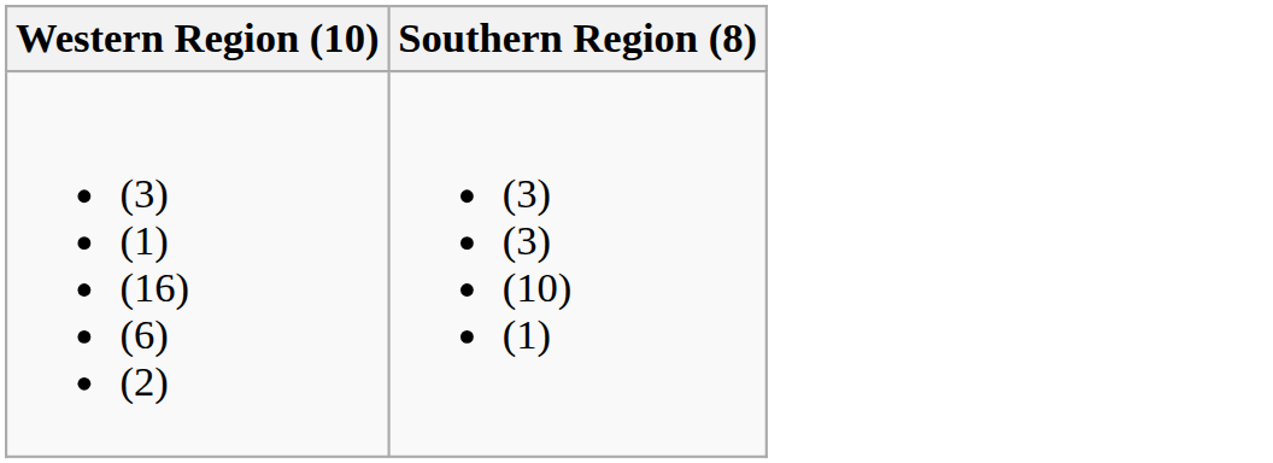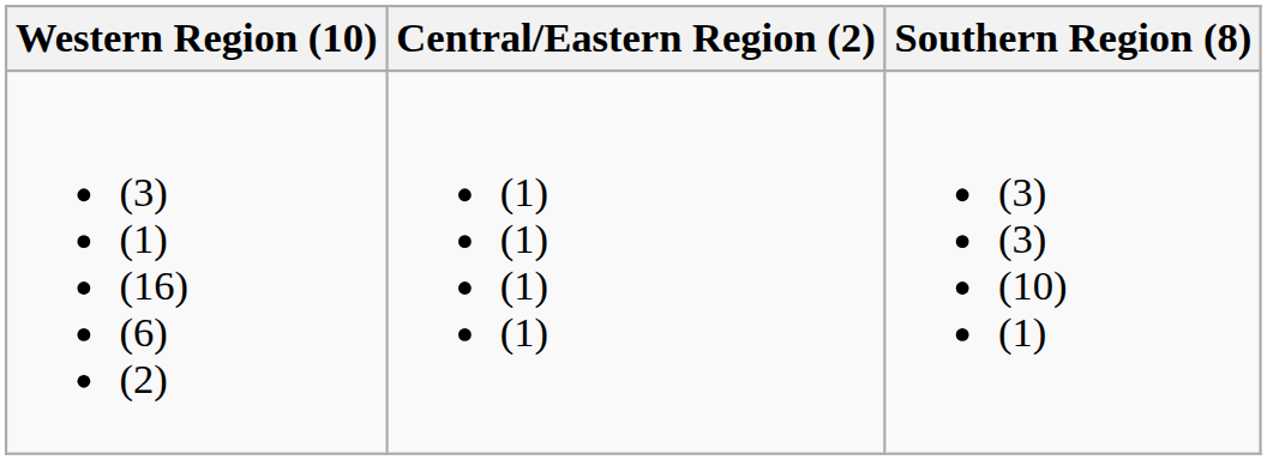+ column: Central/Eastern Region (2) | (1) (1) (1) (1)
